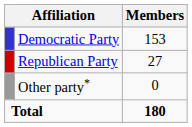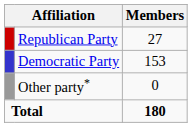rows swapped: Republican Party <-> Democratic Party
